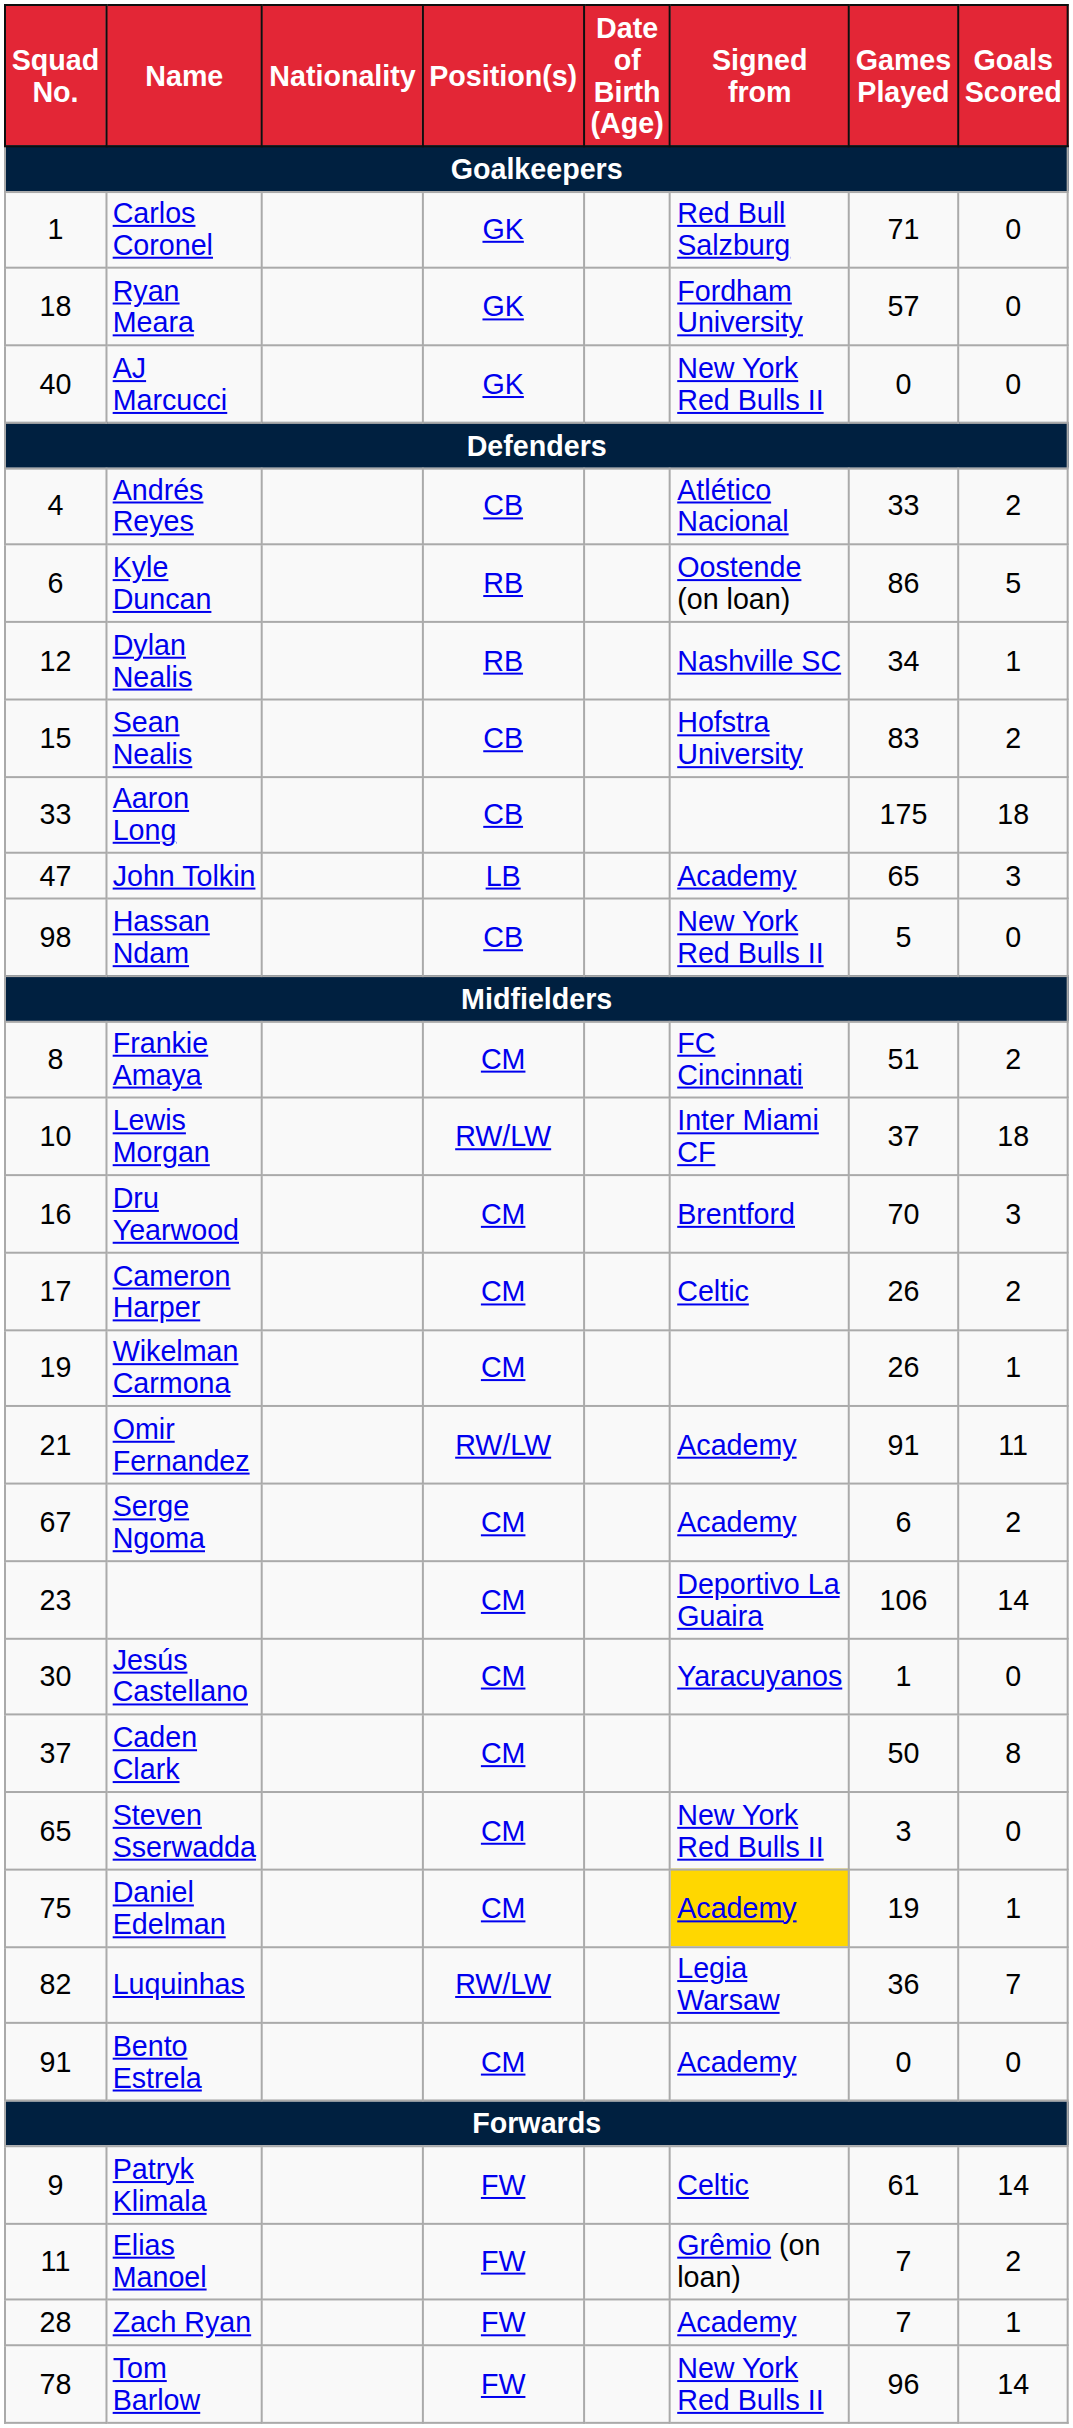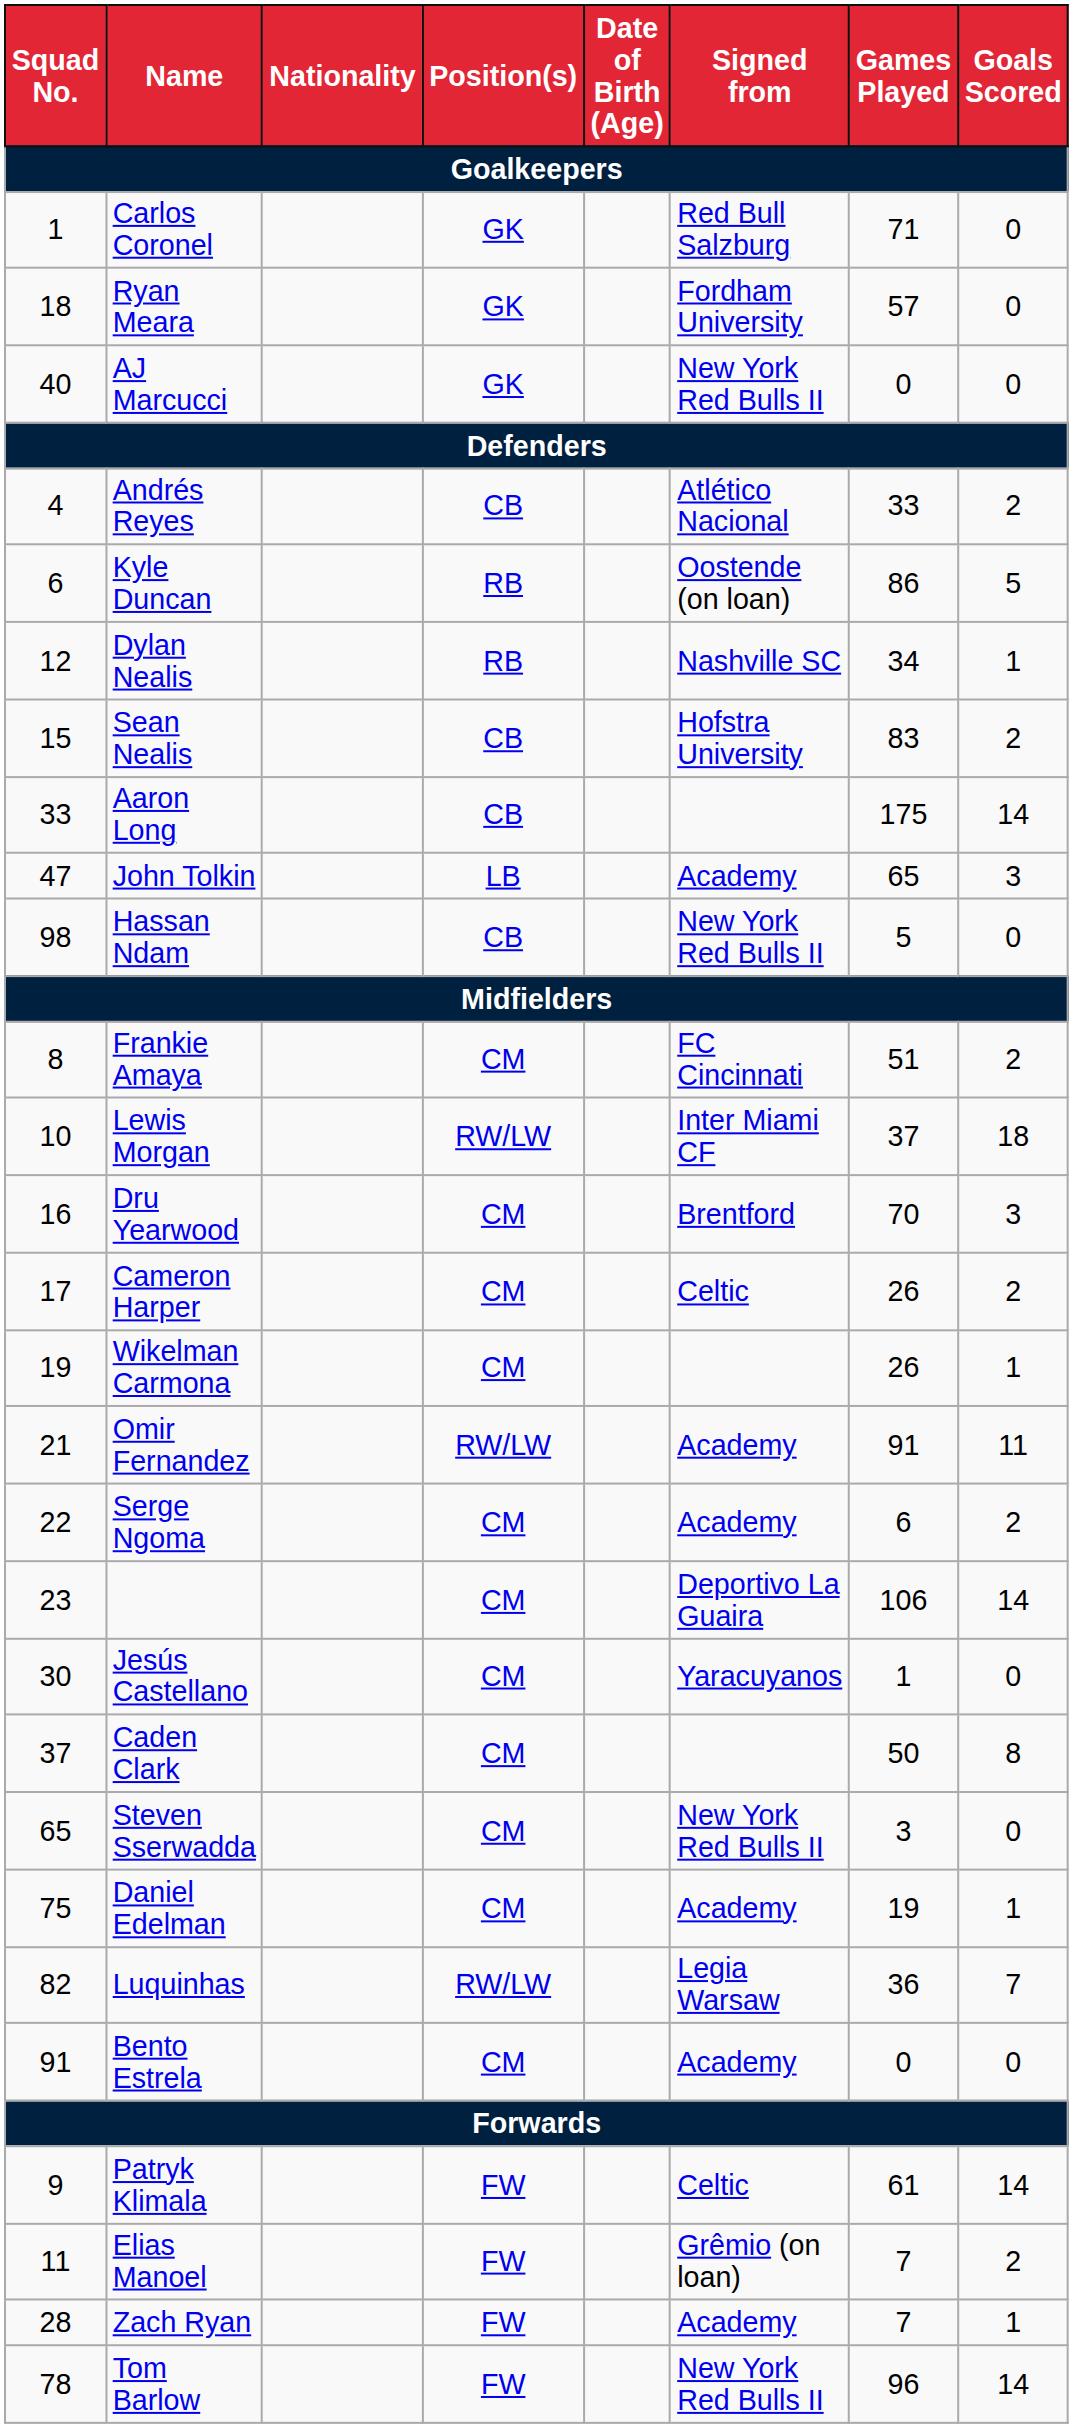Aaron Long | Goals Scored: 18 -> 14
Serge Ngoma | Squad No.: 67 -> 22
Daniel Edelman | Signed from: gold background -> no background
